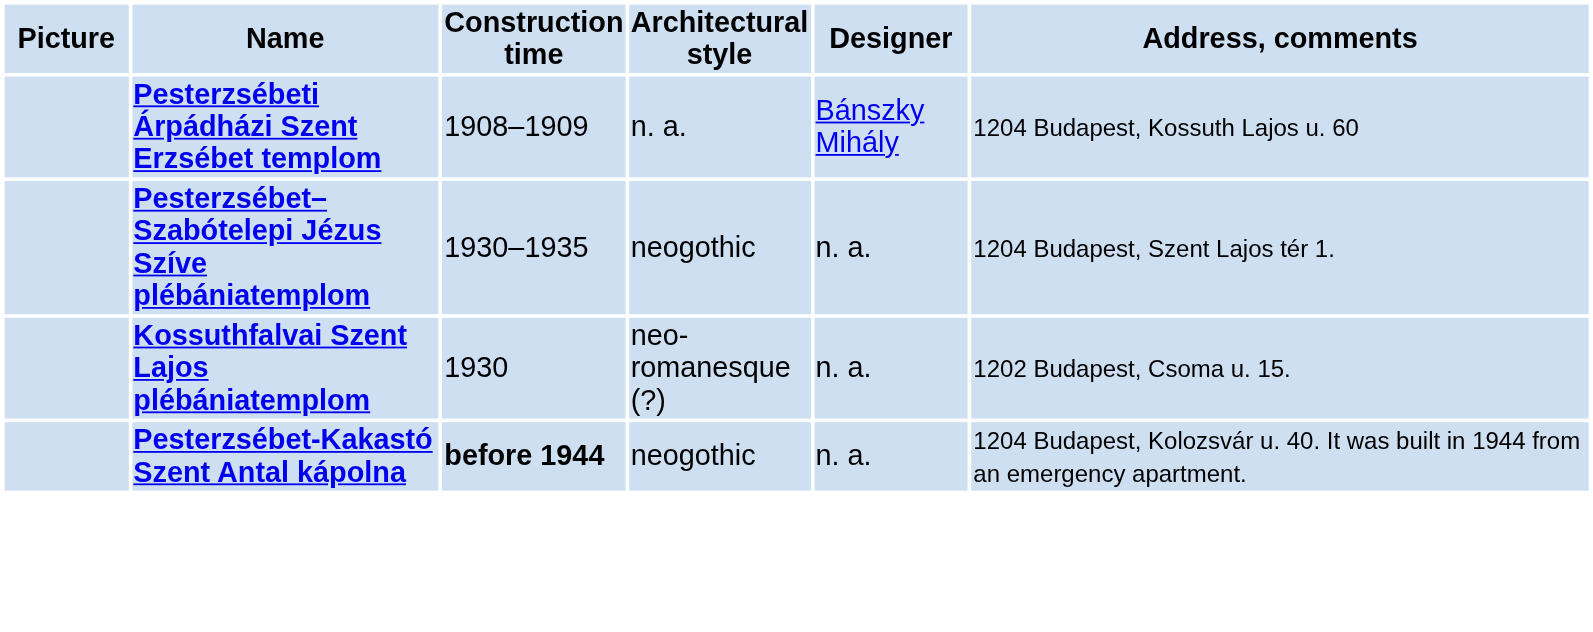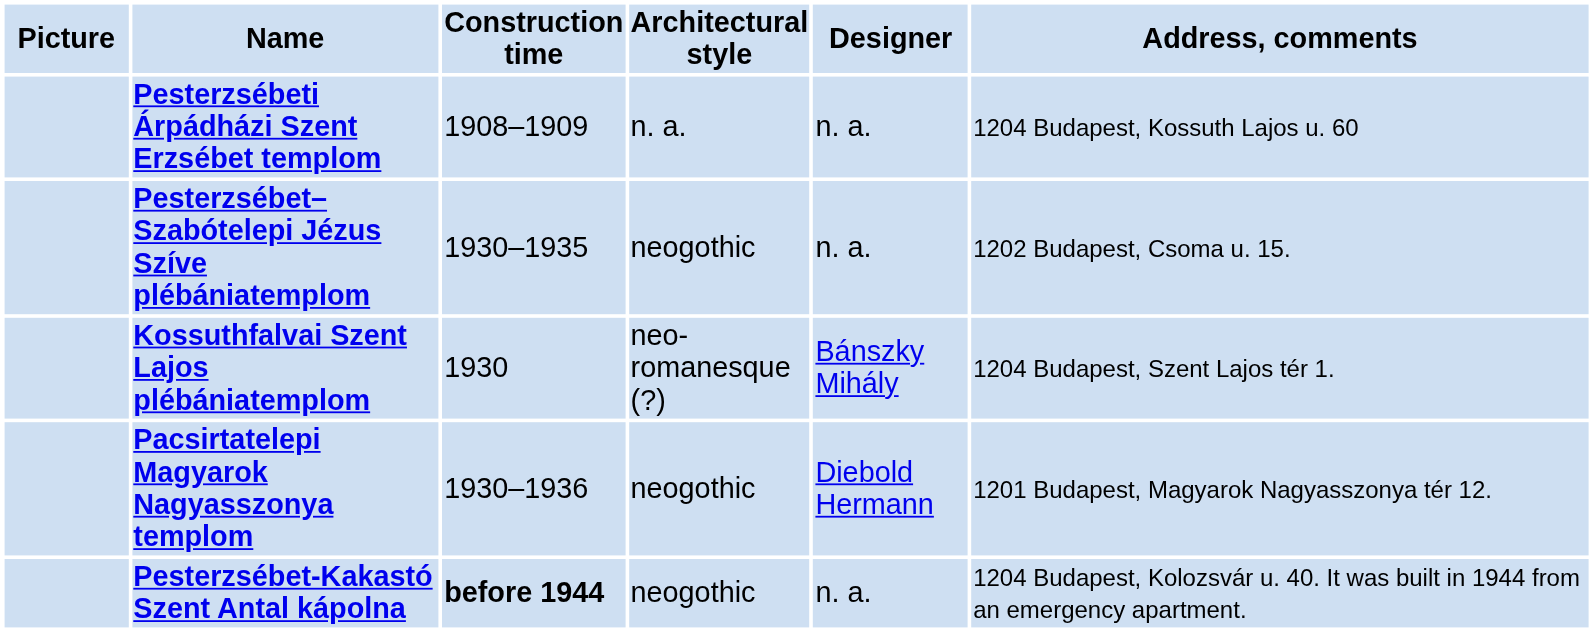Pesterzsébeti Árpádházi Szent Erzsébet templom | Designer: Bánszky Mihály -> n. a.
Pesterzsébet–Szabótelepi Jézus Szíve plébániatemplom | Address, comments: 1204 Budapest, Szent Lajos tér 1. -> 1202 Budapest, Csoma u. 15.
Kossuthfalvai Szent Lajos plébániatemplom | Designer: n. a. -> Bánszky Mihály
Kossuthfalvai Szent Lajos plébániatemplom | Address, comments: 1202 Budapest, Csoma u. 15. -> 1204 Budapest, Szent Lajos tér 1.
+ row: Pacsirtatelepi Magyarok Nagyasszonya templom | 1930–1936 | neogothic | Diebold Hermann | 1201 Budapest, Magyarok Nagyasszonya tér 12.
